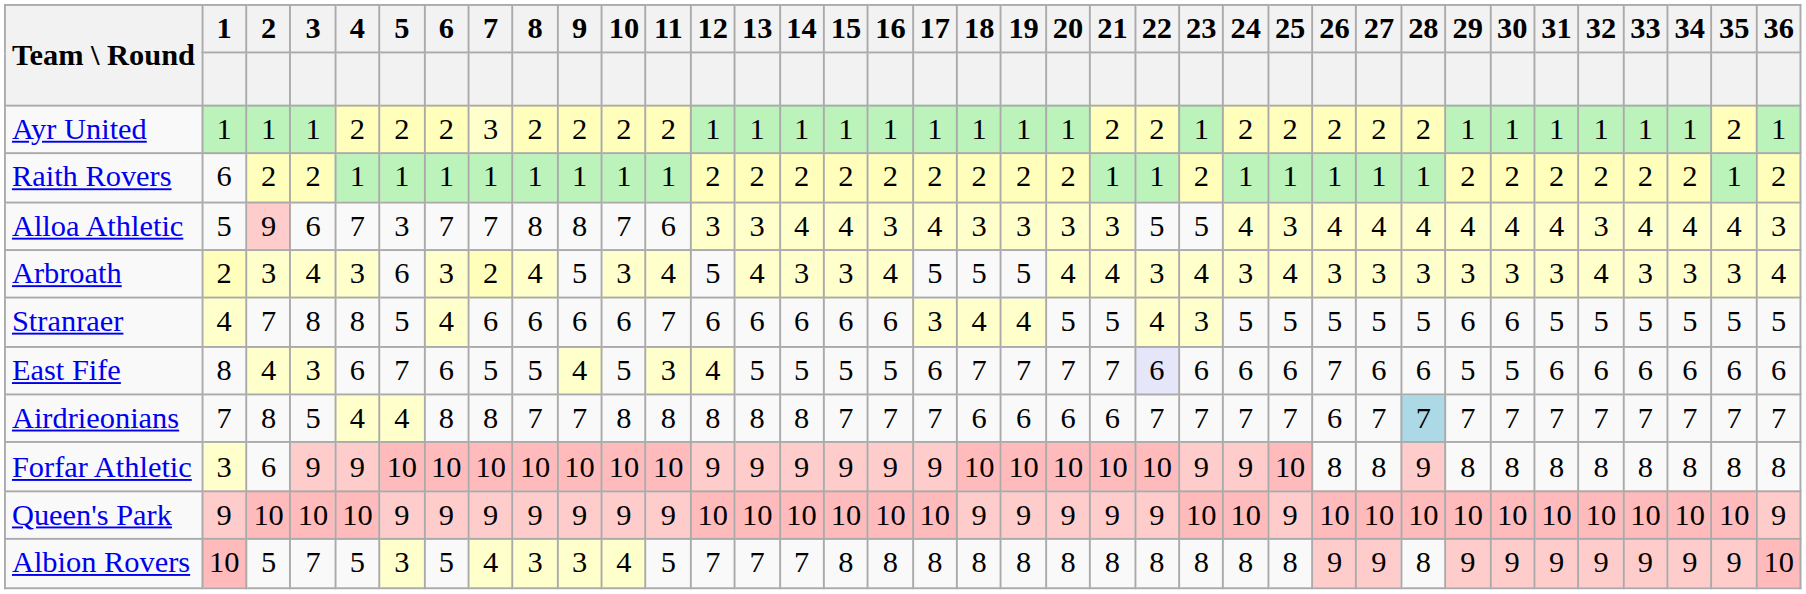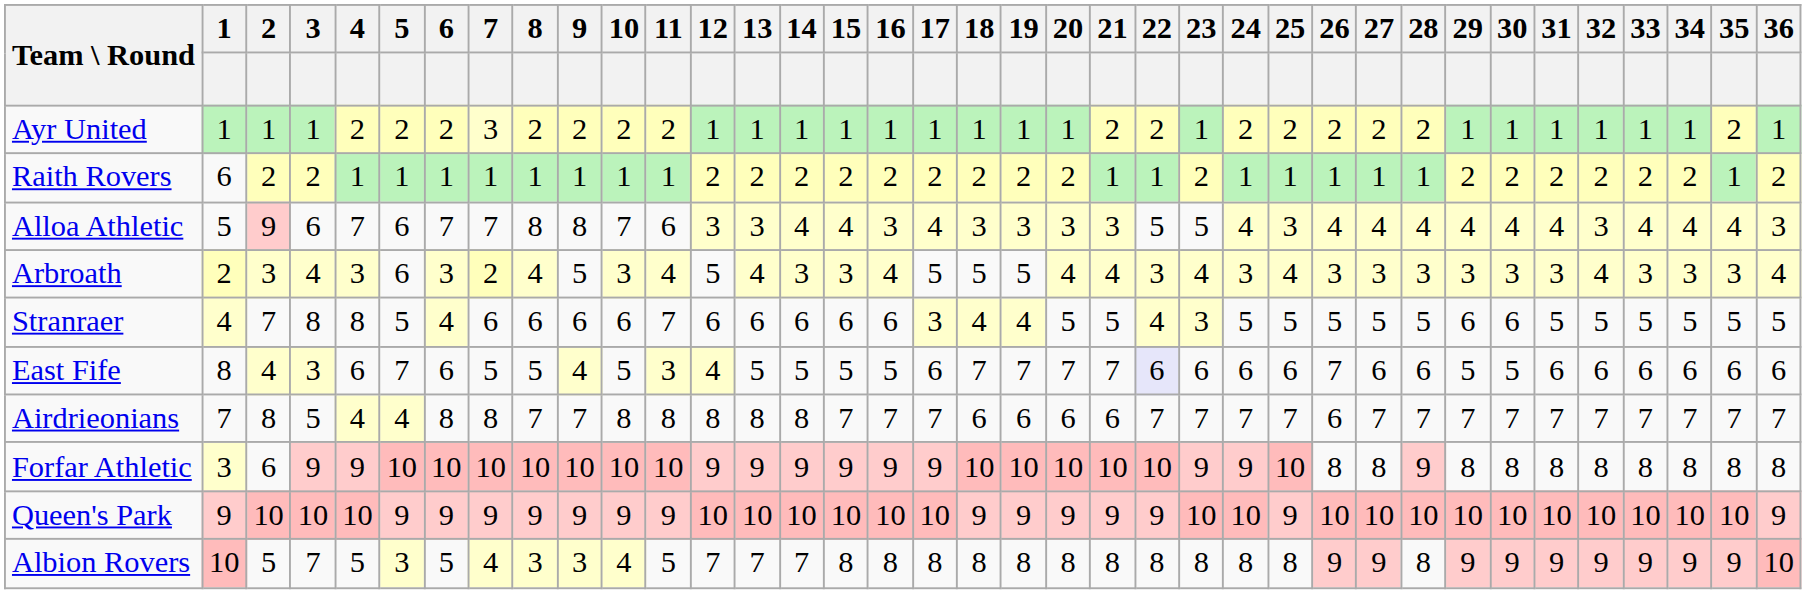Alloa Athletic | 5: 3 -> 6
Airdrieonians | 28: lightblue background -> no background
